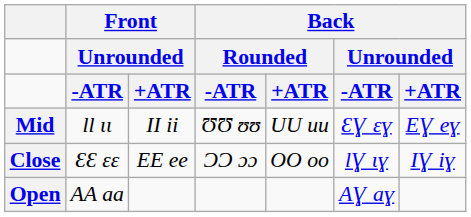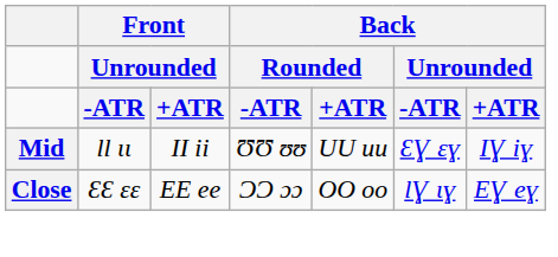ƖƖ ɩɩ | column 7: EƔ eɣ -> IƔ iɣ
ƐƐ ɛɛ | column 7: IƔ iɣ -> EƔ eɣ
- row: Open | AA aa | AƔ aɣ
